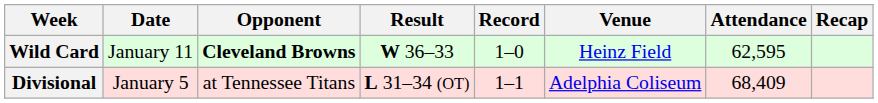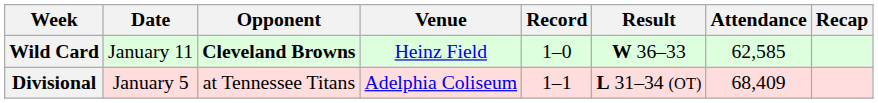columns swapped: Result <-> Venue
Wild Card | Attendance: 62,595 -> 62,585
